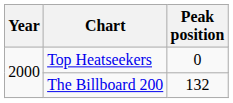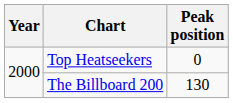The Billboard 200 | Peak position: 132 -> 130
